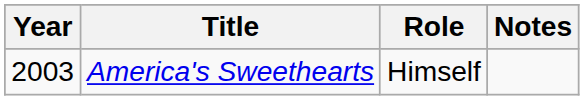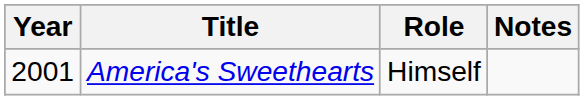America's Sweethearts | Year: 2003 -> 2001
